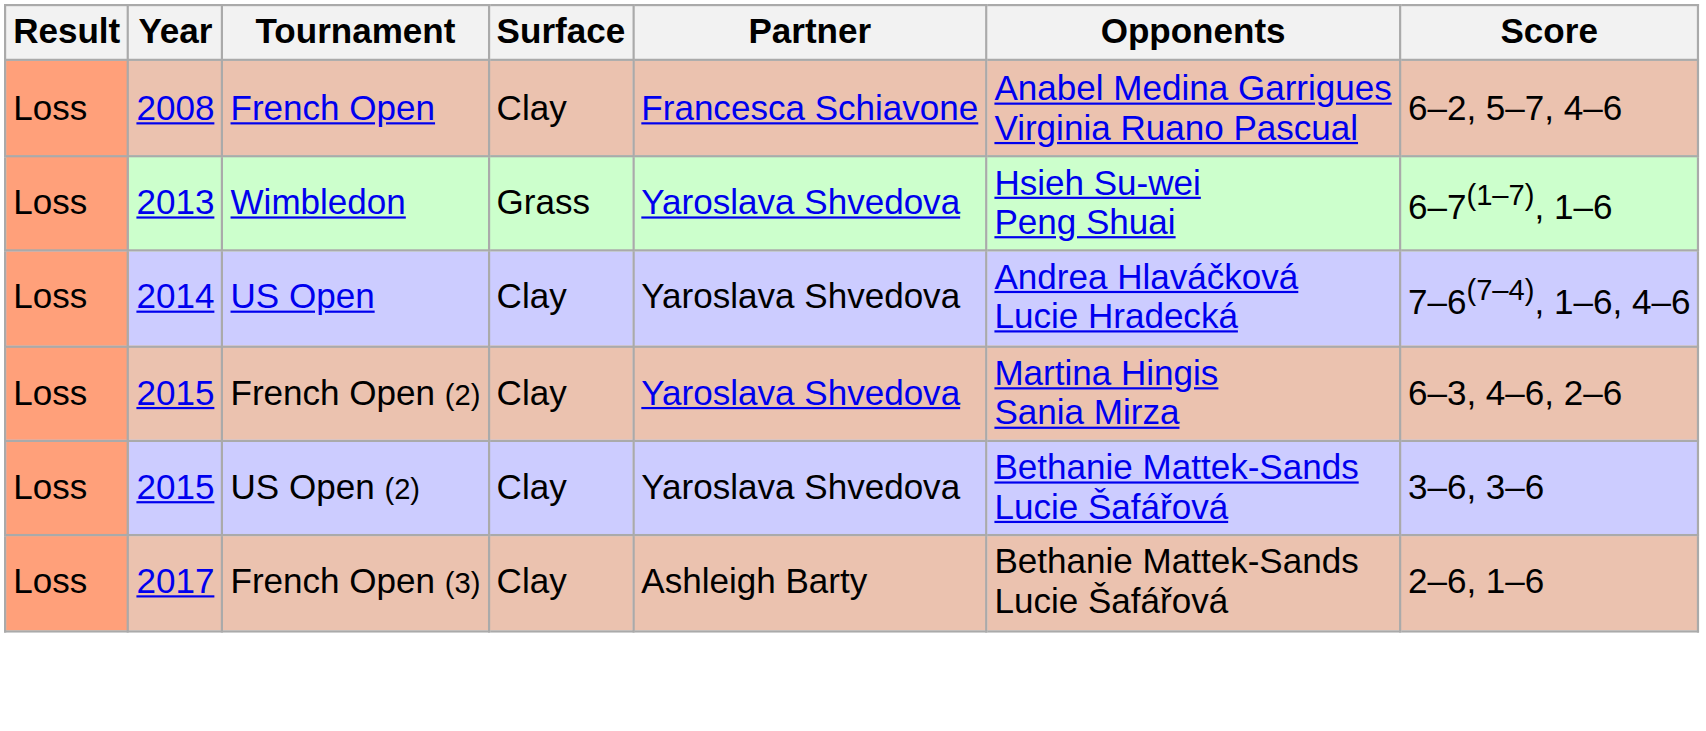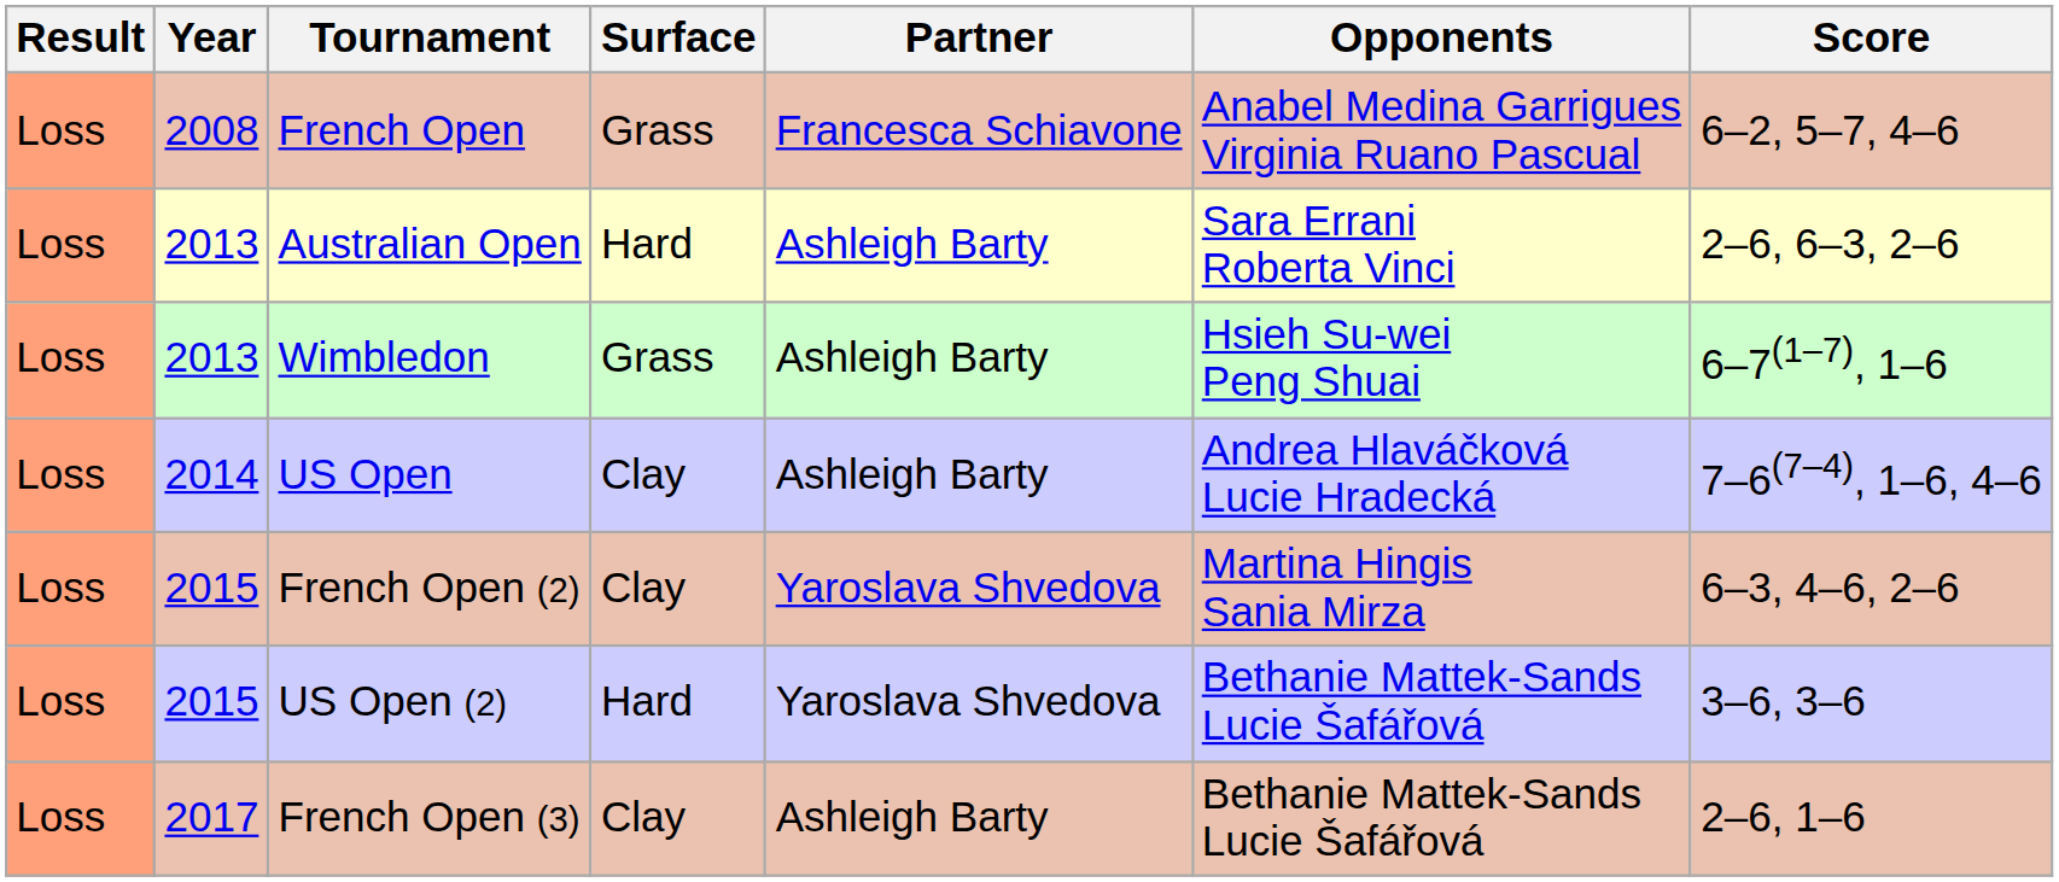French Open | Surface: Clay -> Grass
+ row: Loss | 2013 | Australian Open | Hard | Ashleigh Barty | Sara Errani Roberta Vinci | 2–6, 6–3, 2–6
Wimbledon | Partner: Yaroslava Shvedova -> Ashleigh Barty
US Open | Partner: Yaroslava Shvedova -> Ashleigh Barty
US Open (2) | Surface: Clay -> Hard
